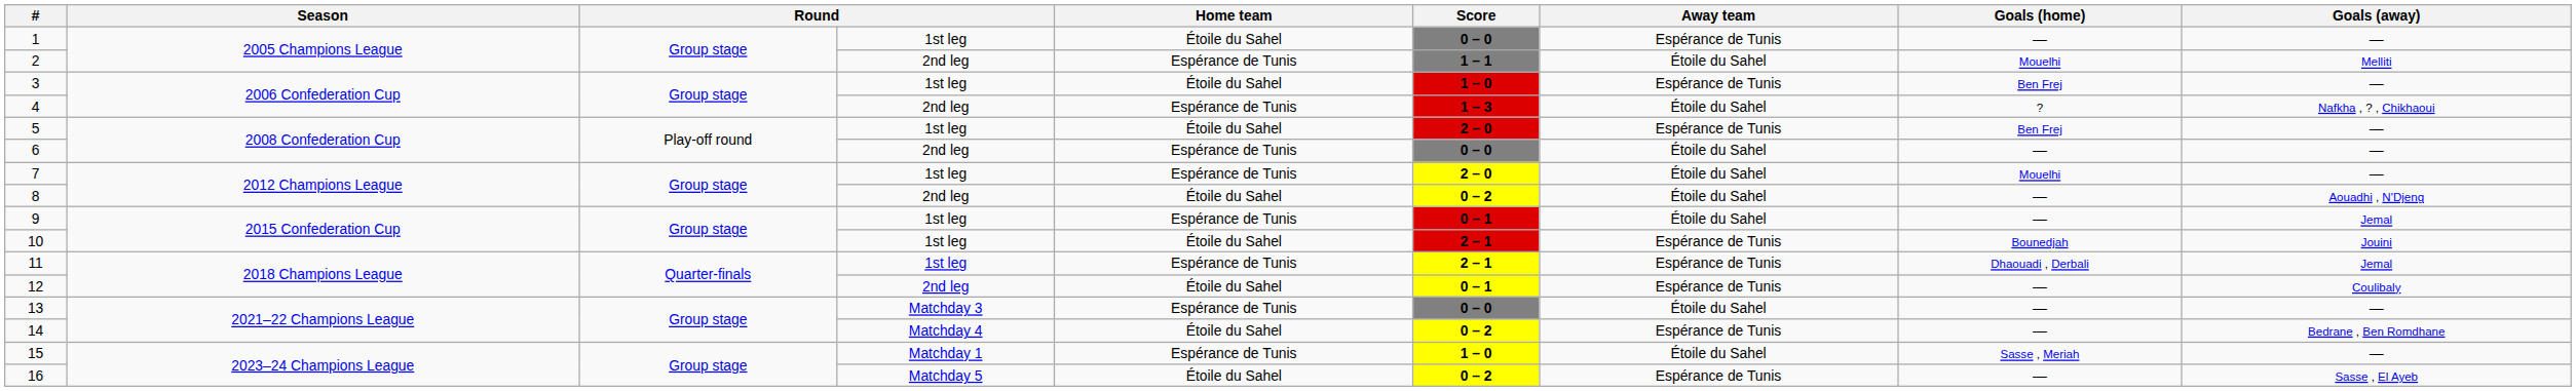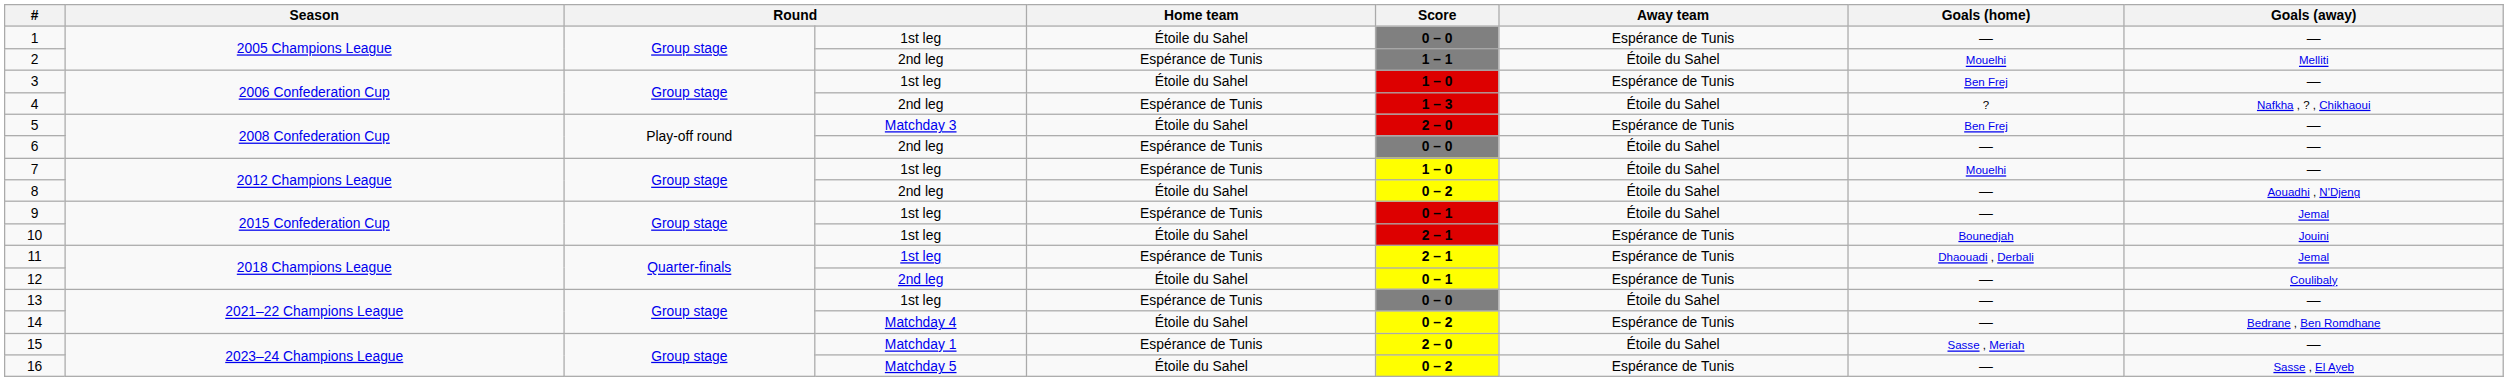5 | column 4: 1st leg -> Matchday 3
7 | Score: 2 – 0 -> 1 – 0
13 | column 4: Matchday 3 -> 1st leg
15 | Score: 1 – 0 -> 2 – 0
